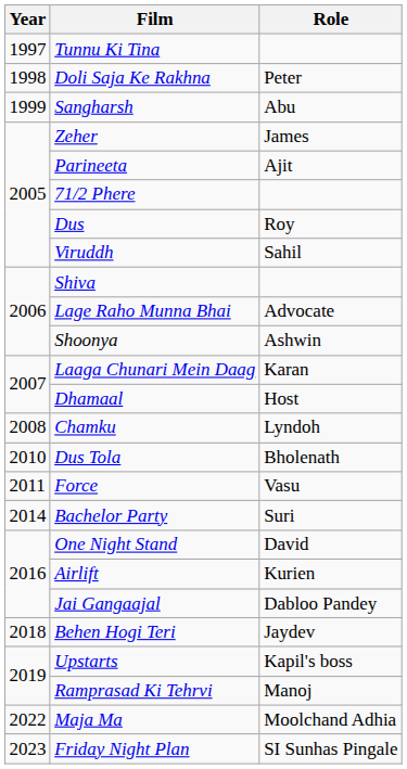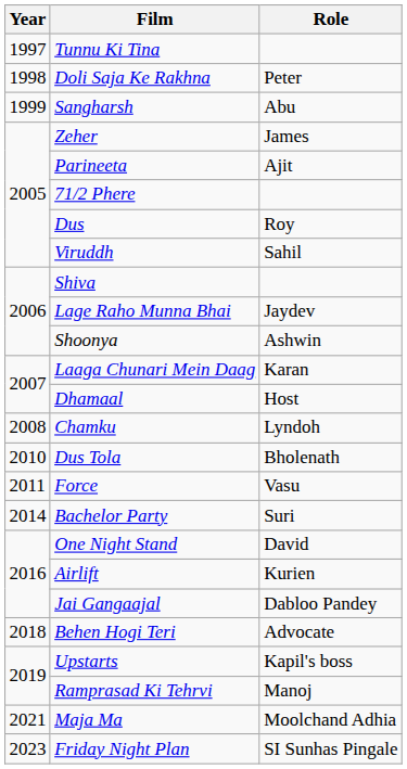Lage Raho Munna Bhai | Role: Advocate -> Jaydev
Behen Hogi Teri | Role: Jaydev -> Advocate
Maja Ma | Year: 2022 -> 2021
